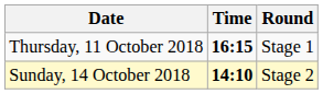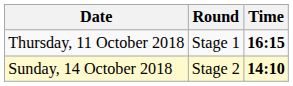columns swapped: Time <-> Round
